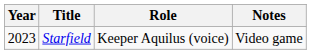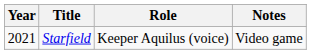Starfield | Year: 2023 -> 2021
